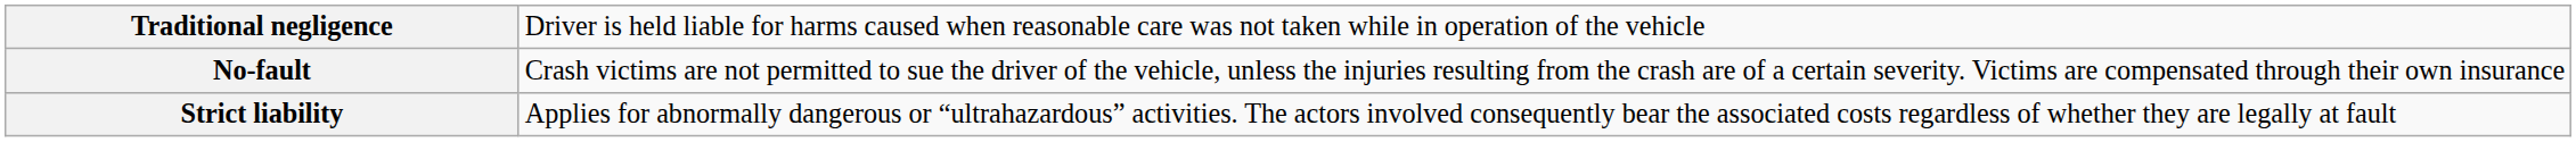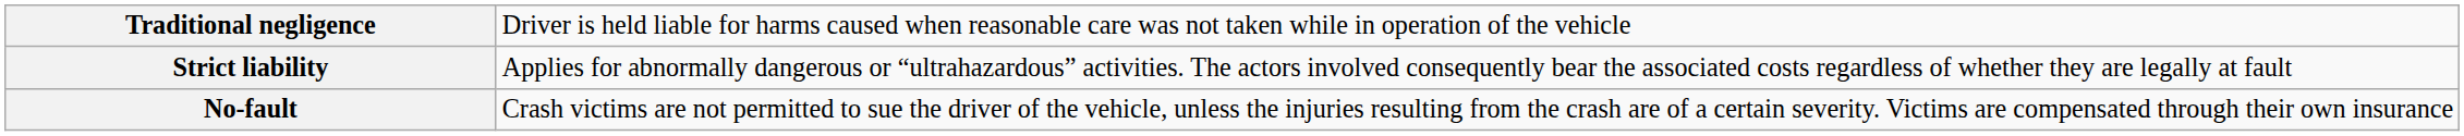rows swapped: No-fault <-> Strict liability
